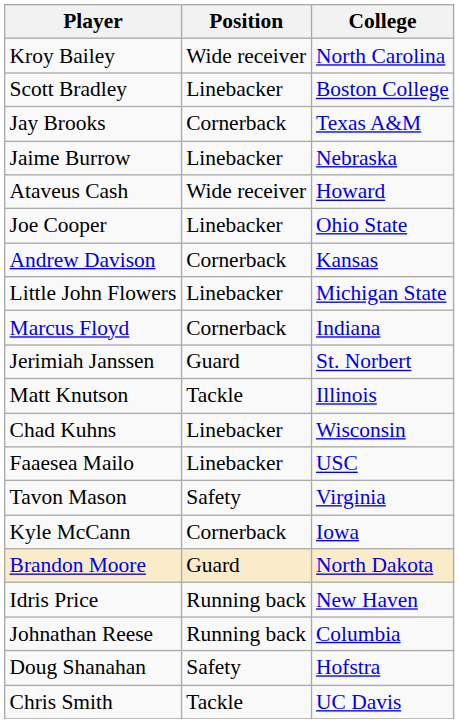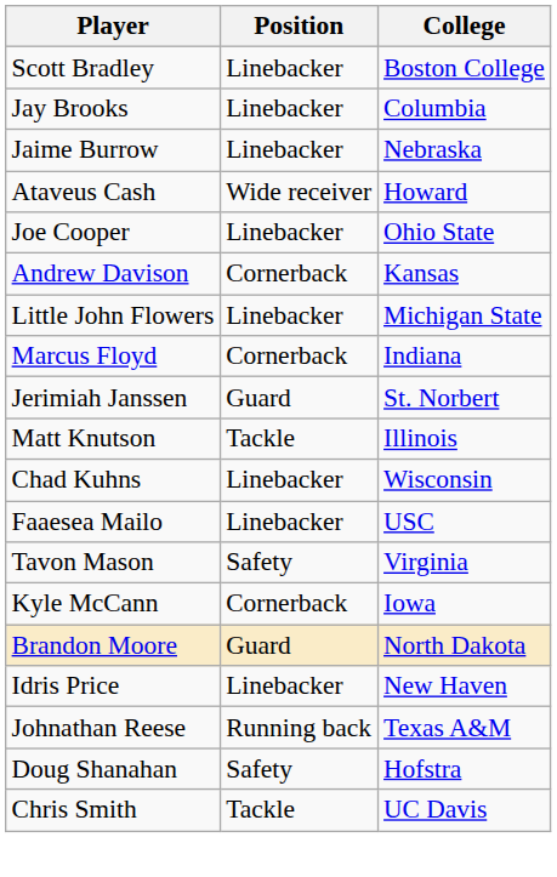- row: Kroy Bailey | Wide receiver | North Carolina
Jay Brooks | Position: Cornerback -> Linebacker
Jay Brooks | College: Texas A&M -> Columbia
Idris Price | Position: Running back -> Linebacker
Johnathan Reese | College: Columbia -> Texas A&M
